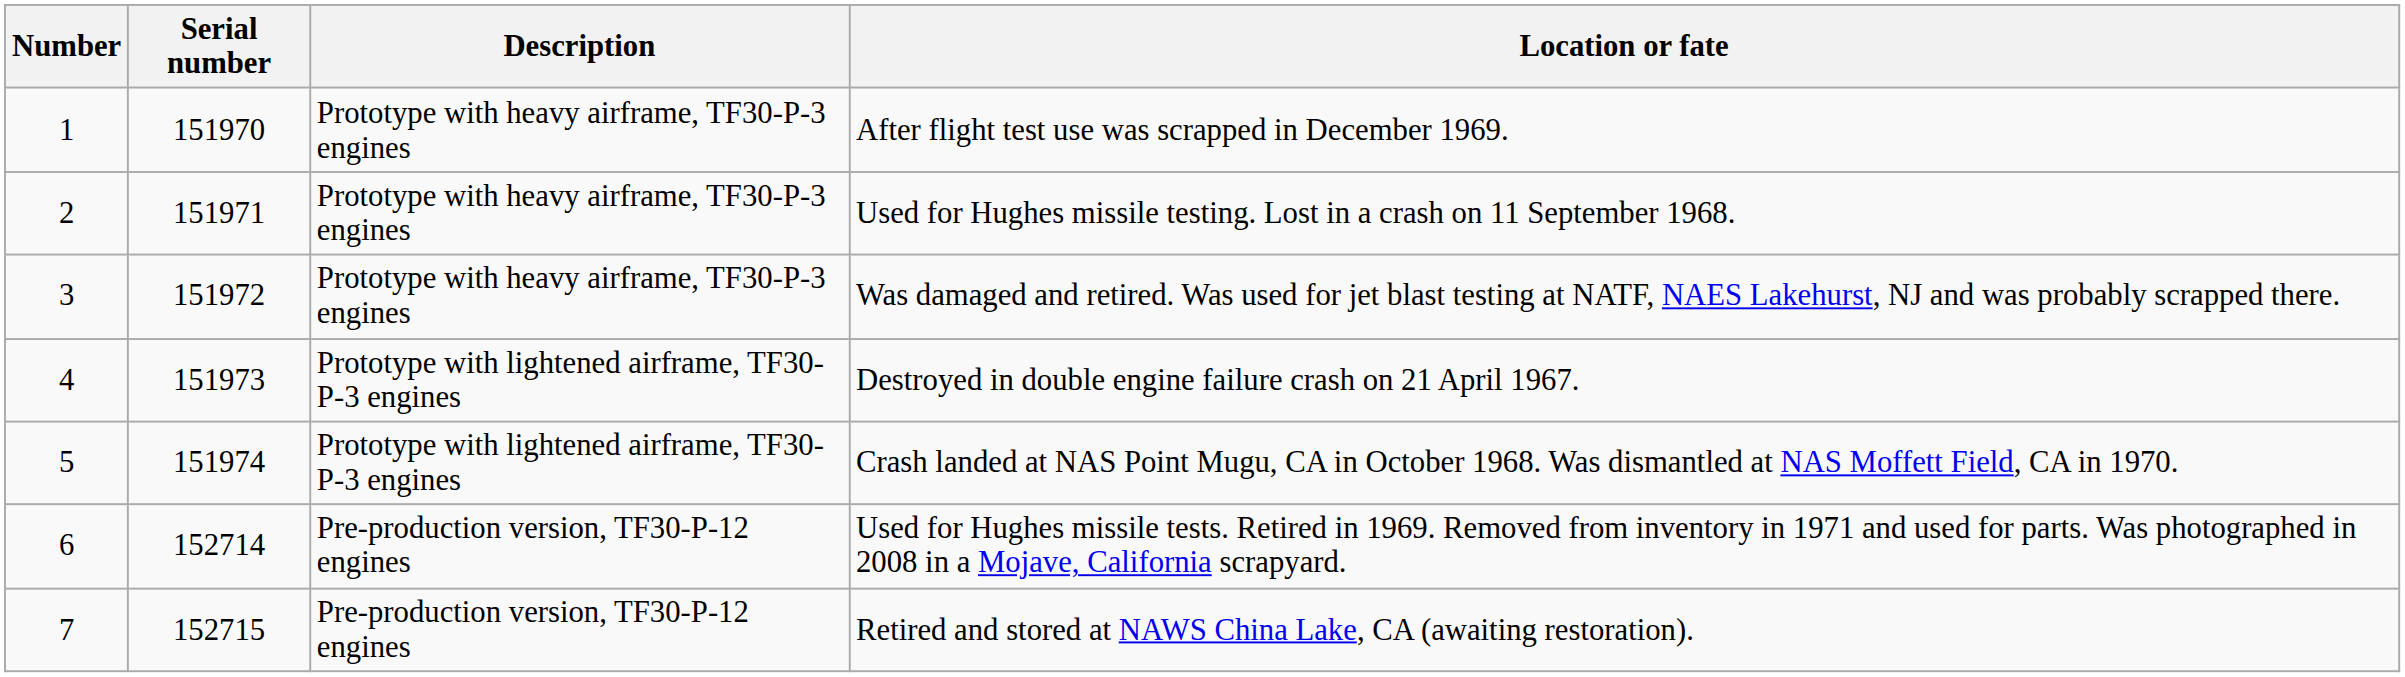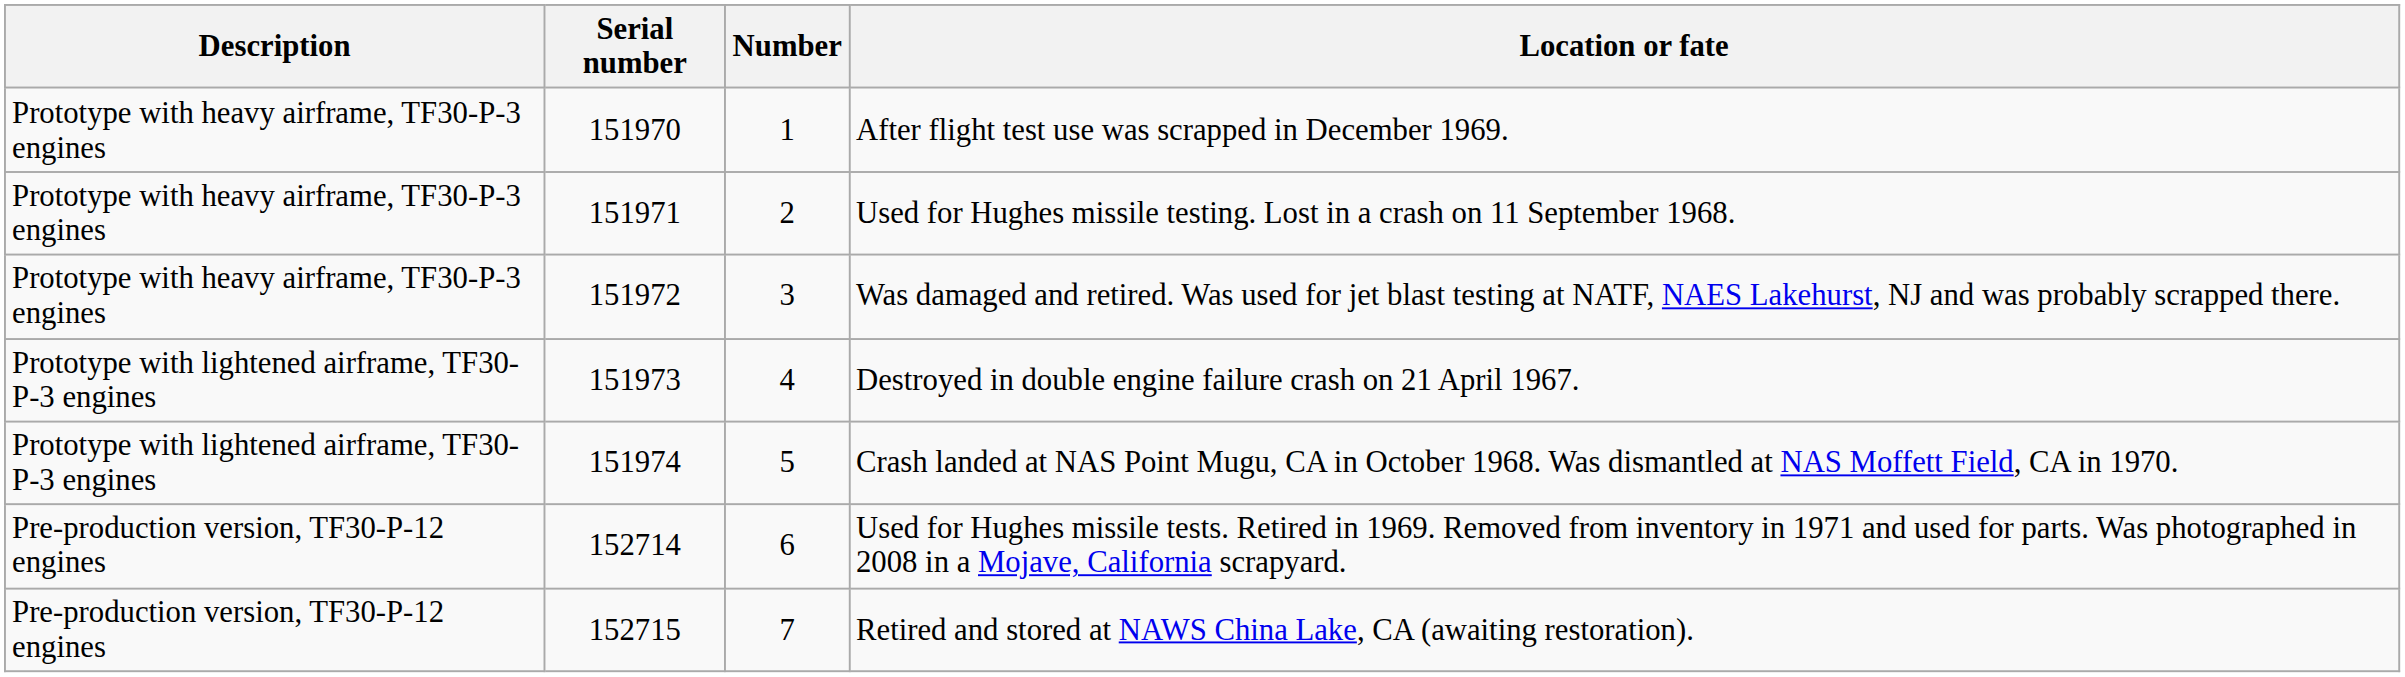columns swapped: Number <-> Description
